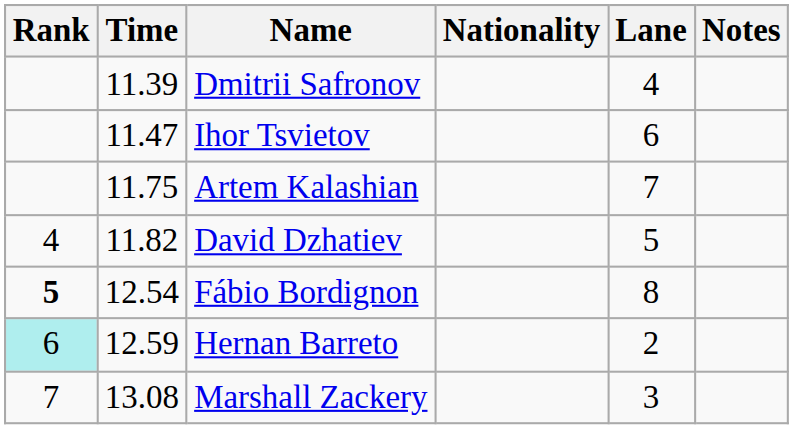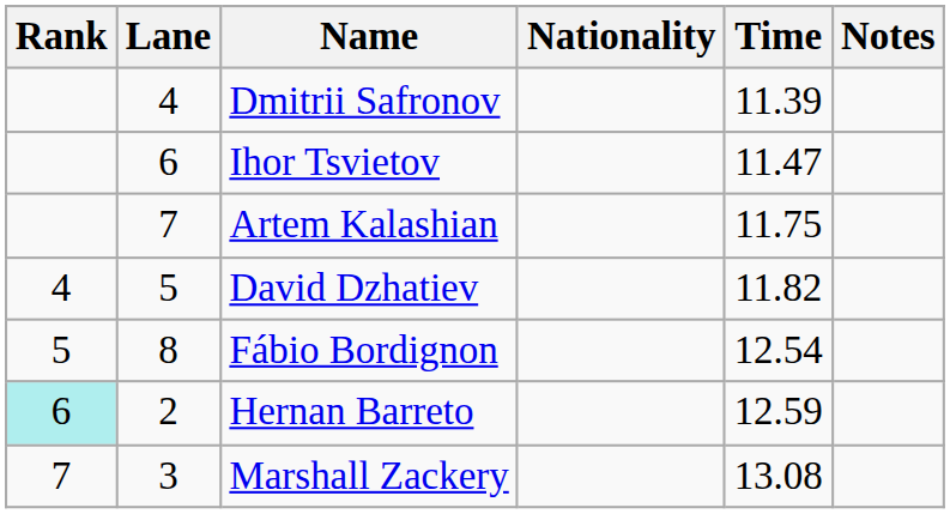columns swapped: Lane <-> Time
Fábio Bordignon | Rank: bold -> normal
